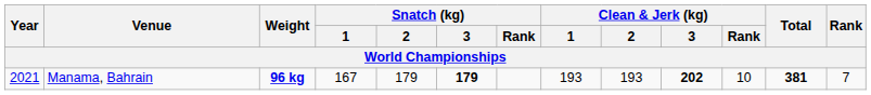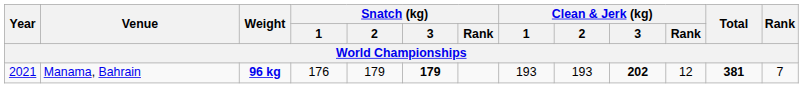Manama, Bahrain | Snatch (kg) / 1: 167 -> 176
Manama, Bahrain | Clean & Jerk (kg) / Rank: 10 -> 12
